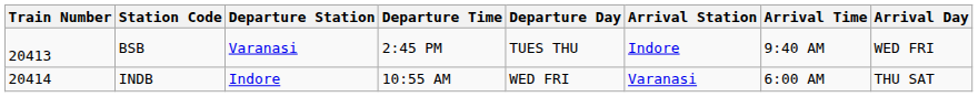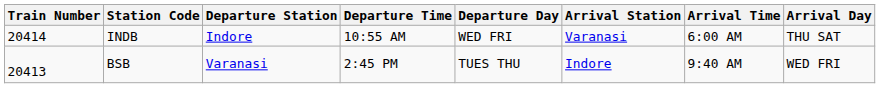rows swapped: BSB <-> INDB
